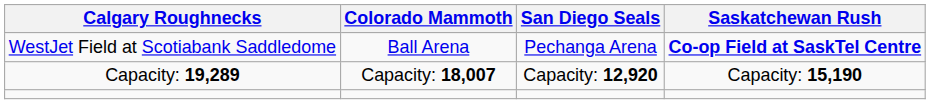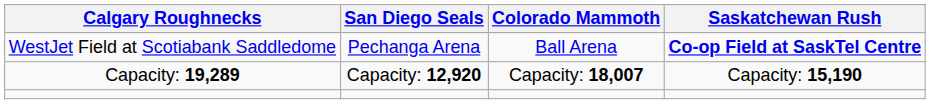columns swapped: Colorado Mammoth <-> San Diego Seals
